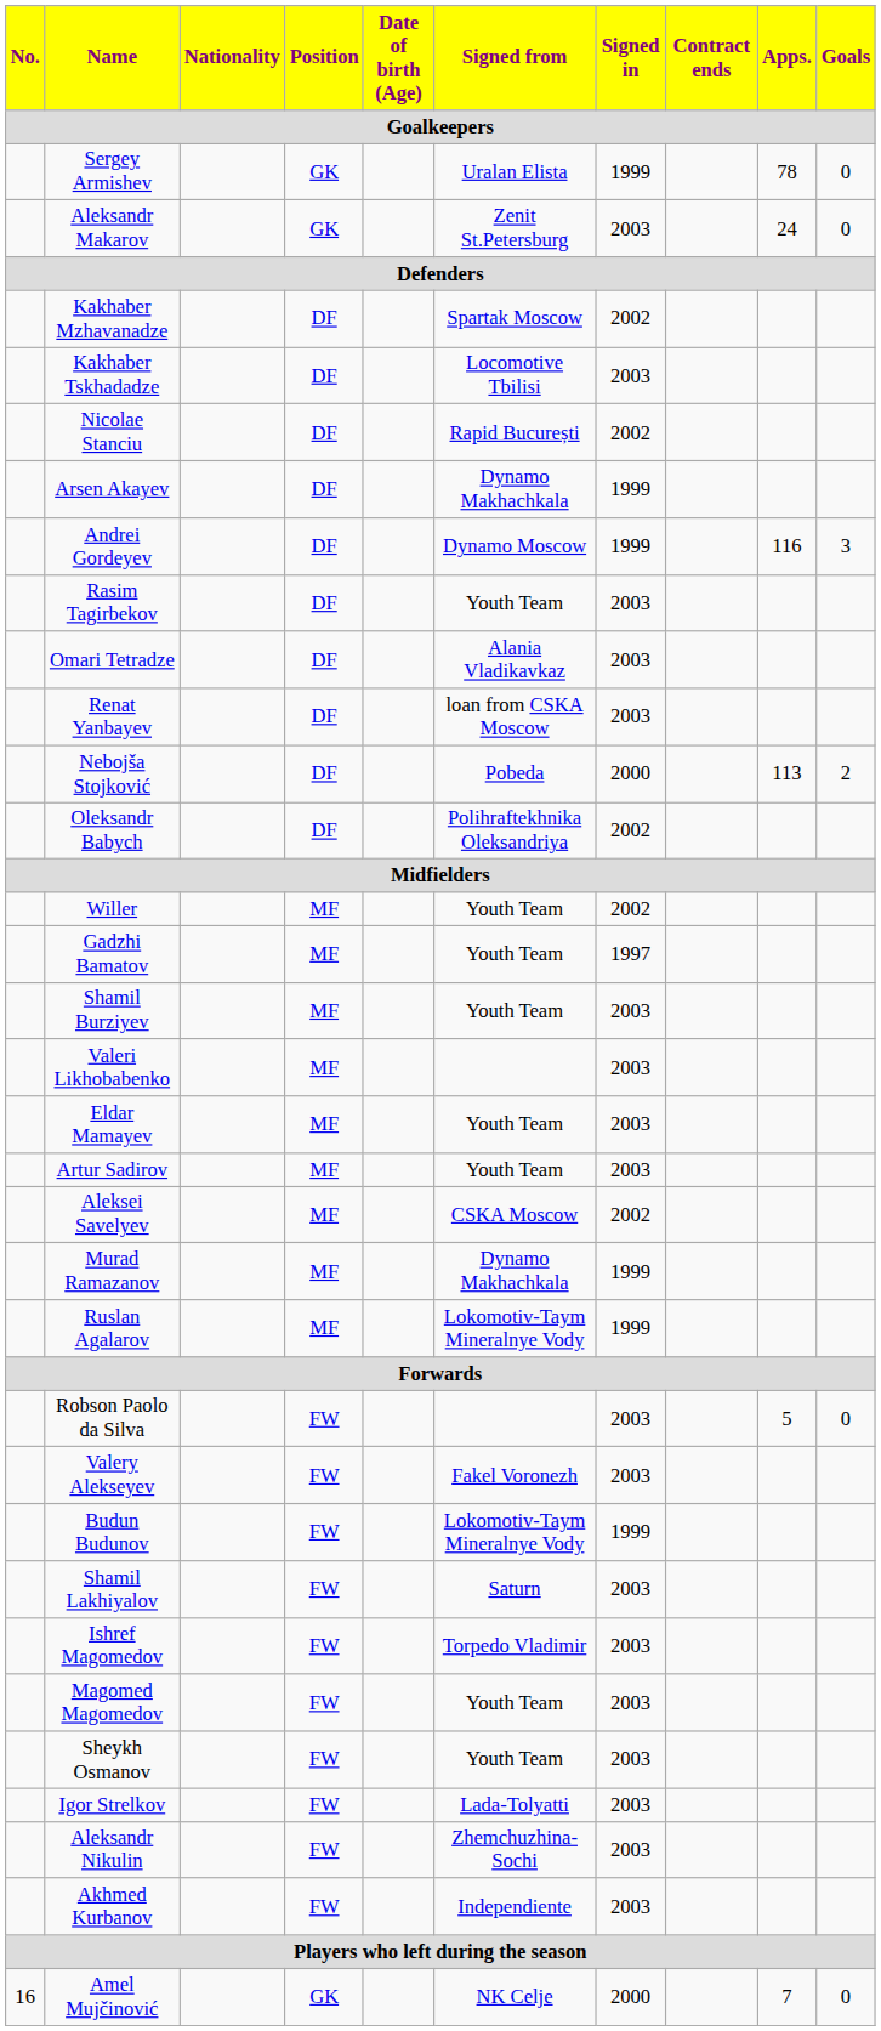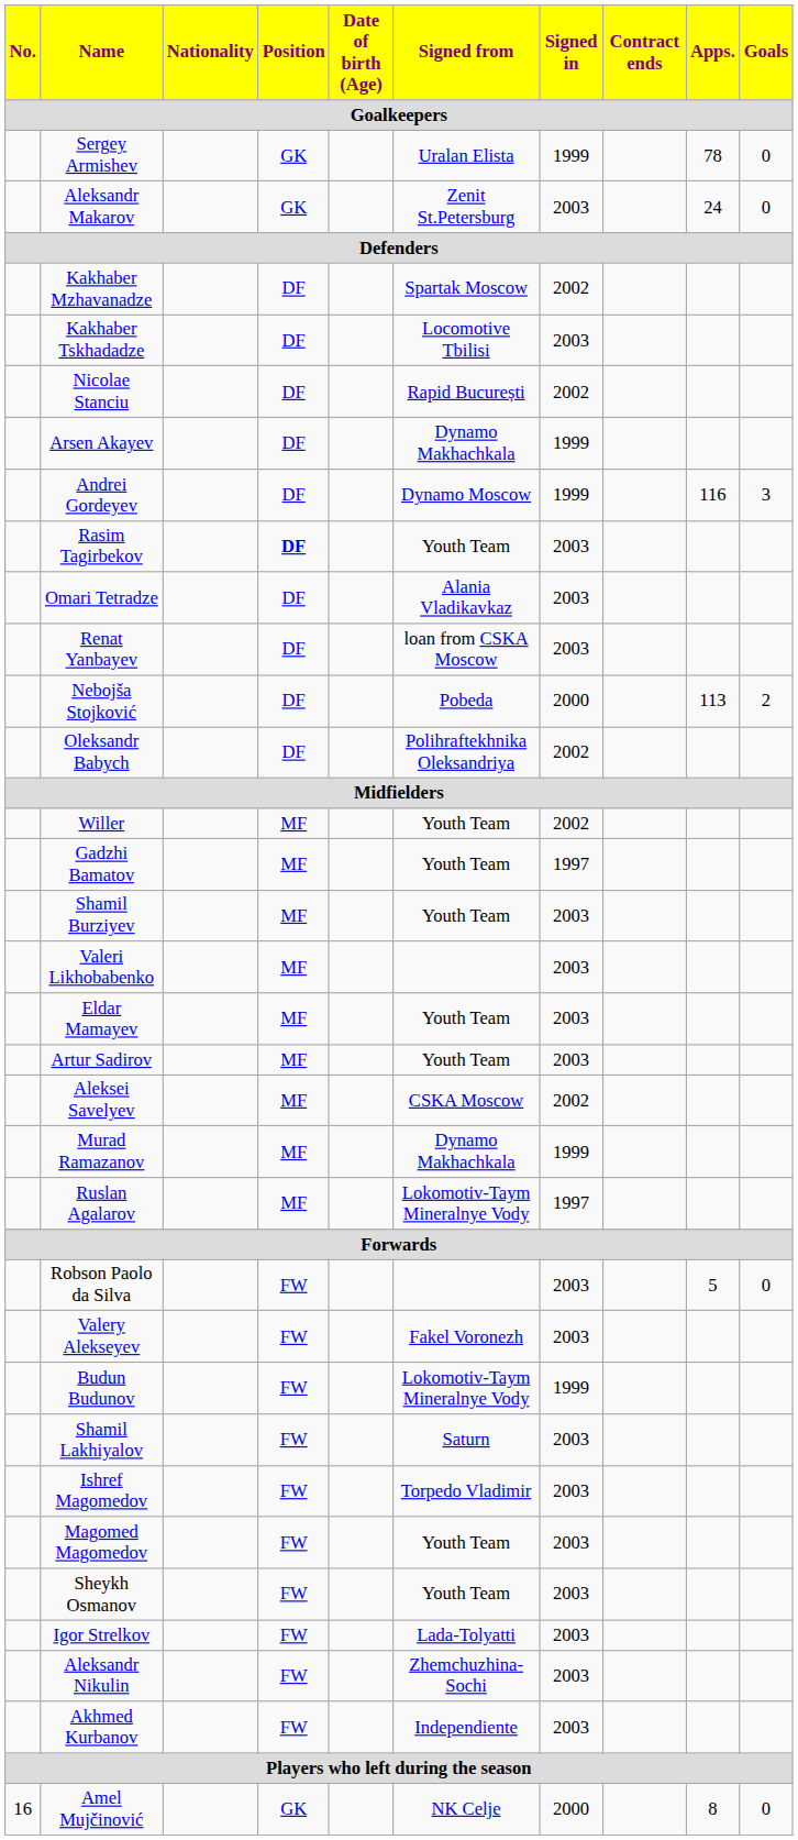Rasim Tagirbekov | Position: normal -> bold
Ruslan Agalarov | Signed in: 1999 -> 1997
Amel Mujčinović | Apps.: 7 -> 8
